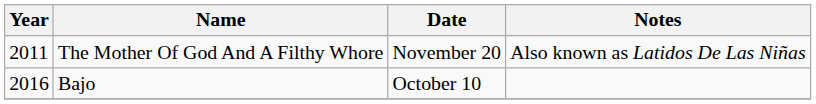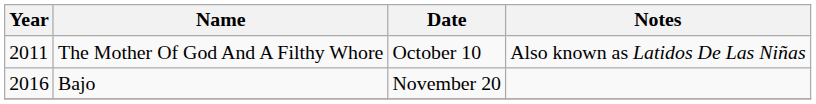The Mother Of God And A Filthy Whore | Date: November 20 -> October 10
Bajo | Date: October 10 -> November 20
